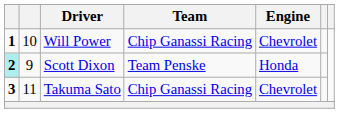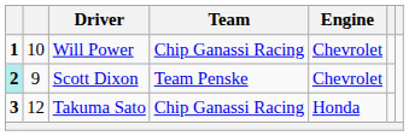Scott Dixon | Engine: Honda -> Chevrolet
Takuma Sato | column 2: 11 -> 12
Takuma Sato | Engine: Chevrolet -> Honda
